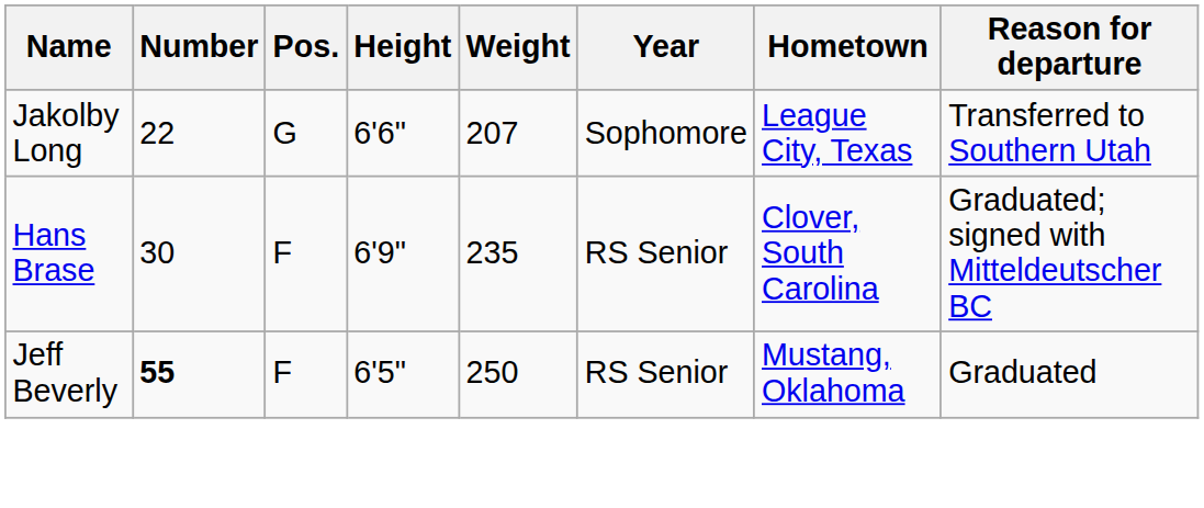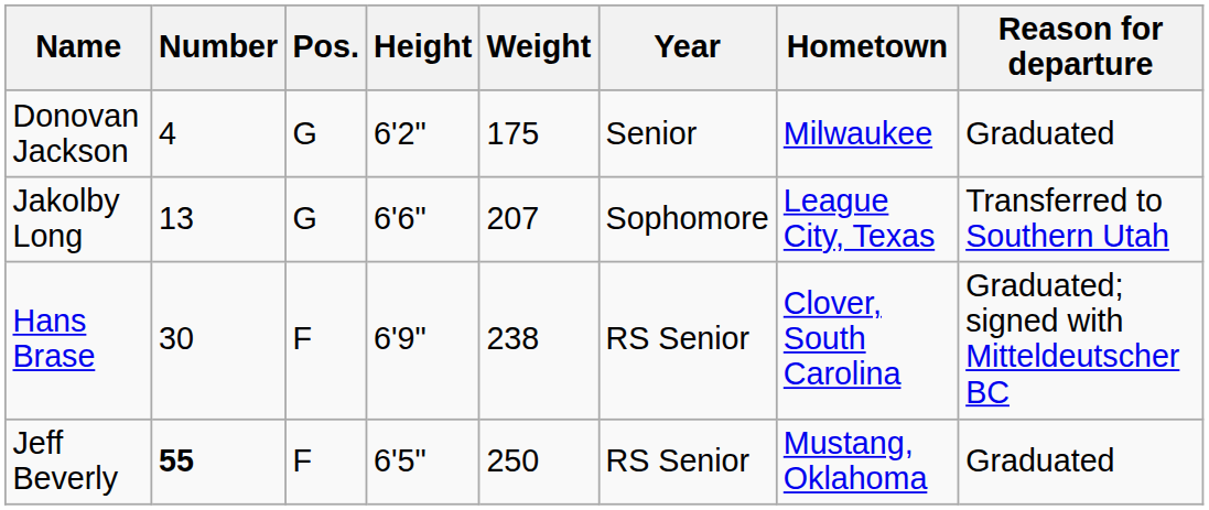+ row: Donovan Jackson | 4 | G | 6'2" | 175 | Senior | Milwaukee | Graduated
Jakolby Long | Number: 22 -> 13
Hans Brase | Weight: 235 -> 238
